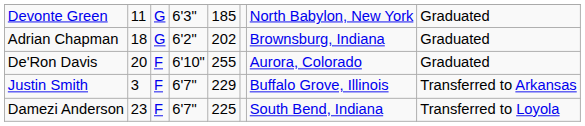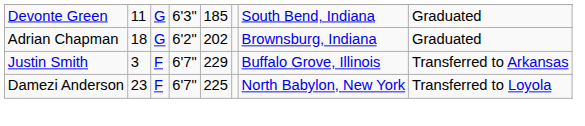Devonte Green | column 7: North Babylon, New York -> South Bend, Indiana
- row: De'Ron Davis | 20 | F | 6'10" | 255 | Aurora, Colorado | Graduated
Damezi Anderson | column 7: South Bend, Indiana -> North Babylon, New York
